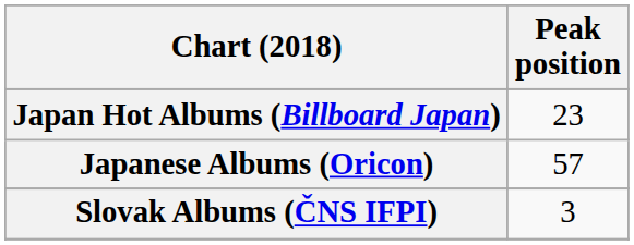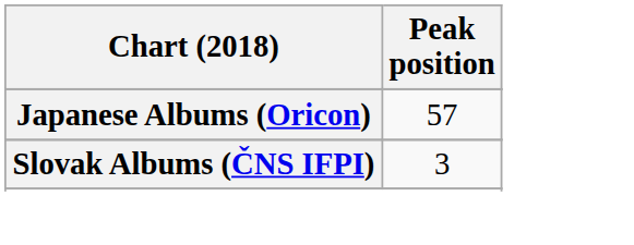- row: Japan Hot Albums (Billboard Japan) | 23
